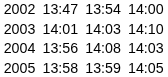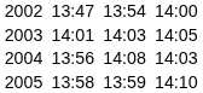2003 | column 7: 14:10 -> 14:05
2005 | column 7: 14:05 -> 14:10
